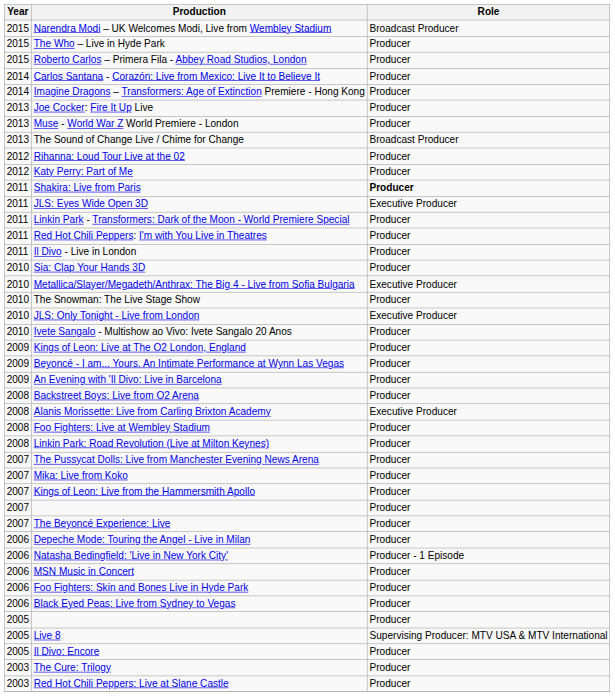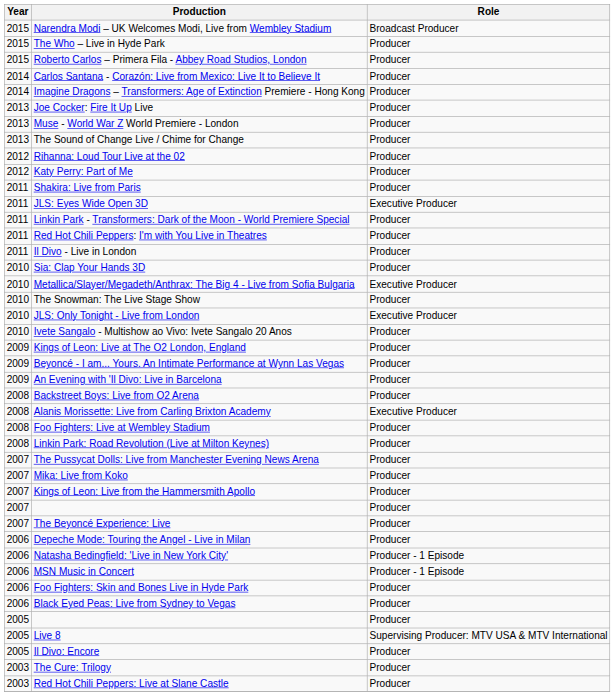The Sound of Change Live / Chime for Change | Role: Broadcast Producer -> Producer
Shakira: Live from Paris | Role: bold -> normal
MSN Music in Concert | Role: Producer -> Producer - 1 Episode
